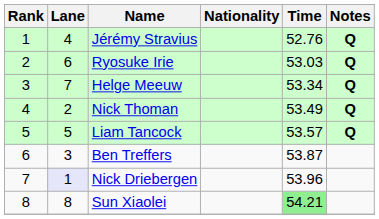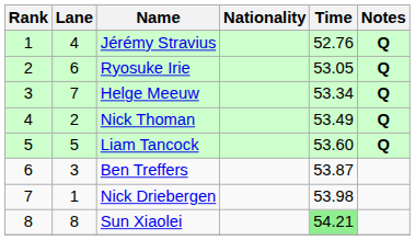Ryosuke Irie | Time: 53.03 -> 53.05
Liam Tancock | Time: 53.57 -> 53.60
Nick Driebergen | Lane: lavender background -> no background
Nick Driebergen | Time: 53.96 -> 53.98
